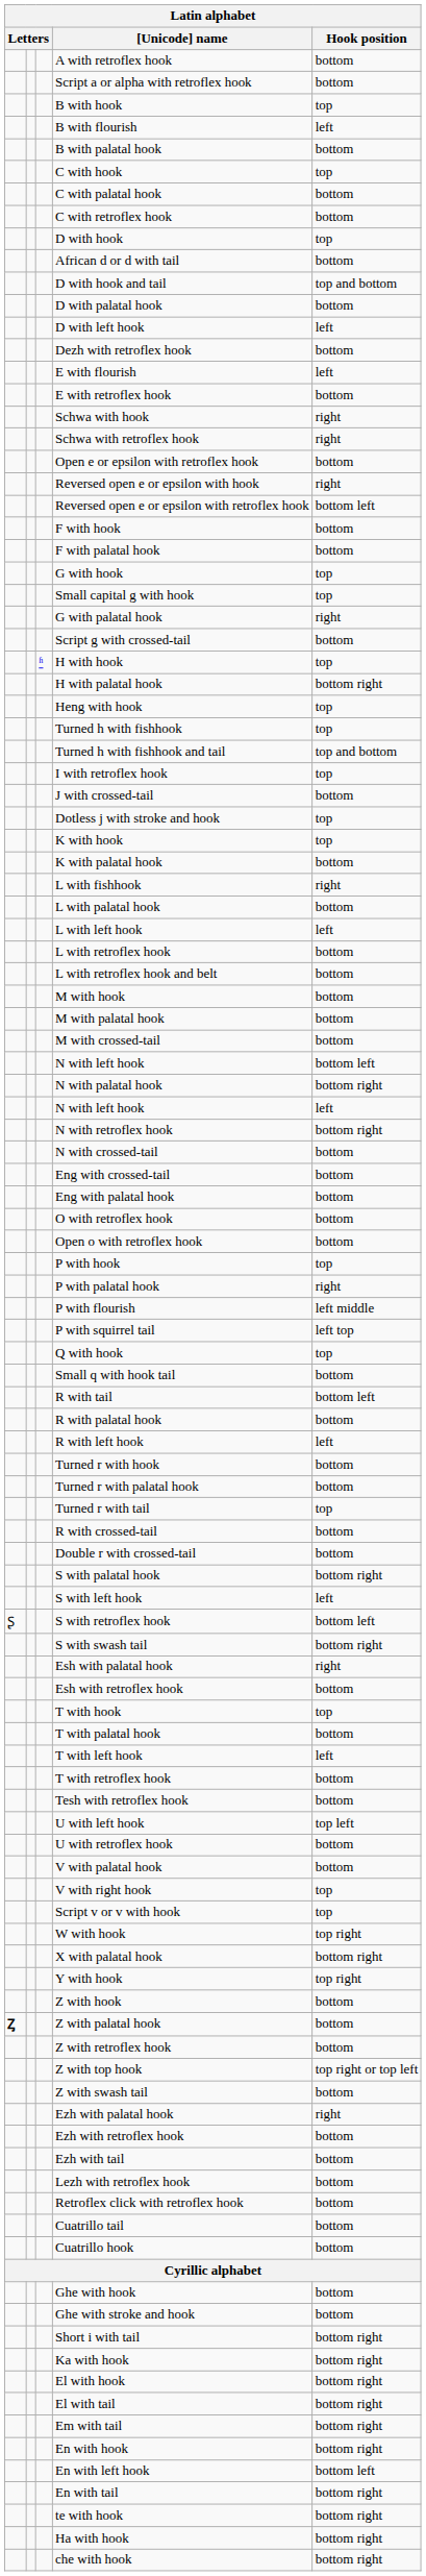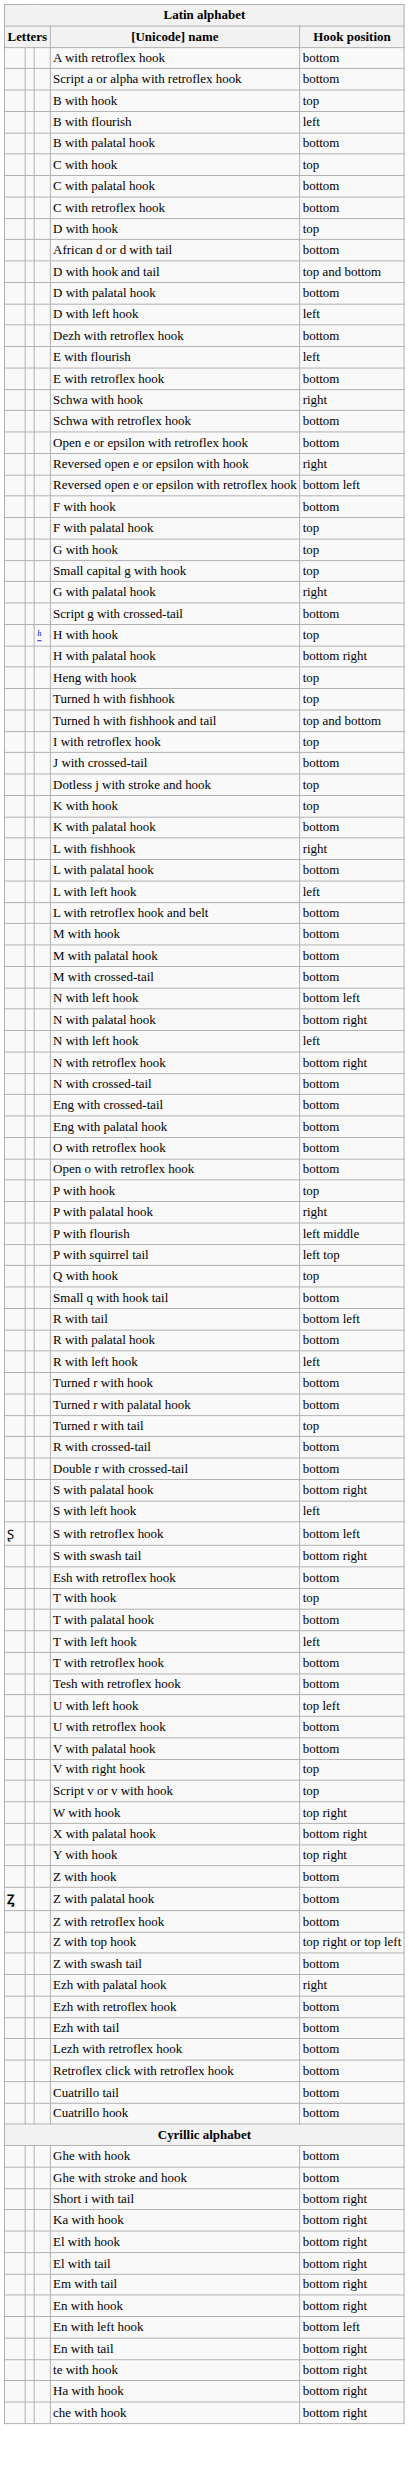Schwa with retroflex hook | Hook position: right -> bottom
F with palatal hook | Hook position: bottom -> top
- row: L with retroflex hook | bottom
- row: Esh with palatal hook | right
